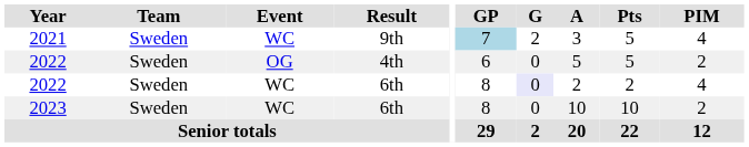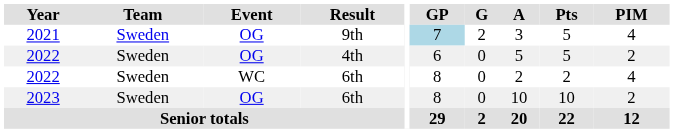2021 | Event: WC -> OG
2022 / 6th | G: lavender background -> no background
2023 | Event: WC -> OG
